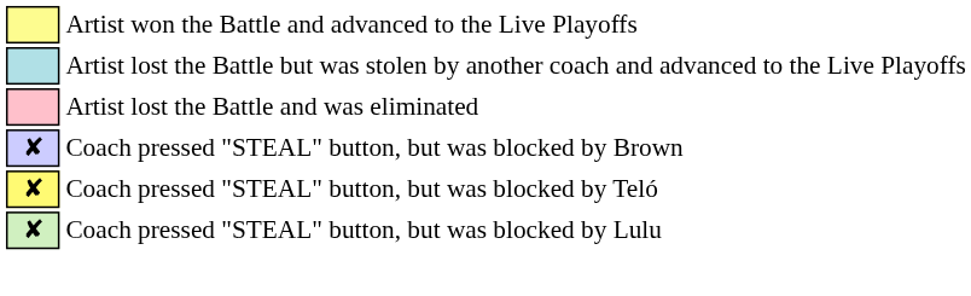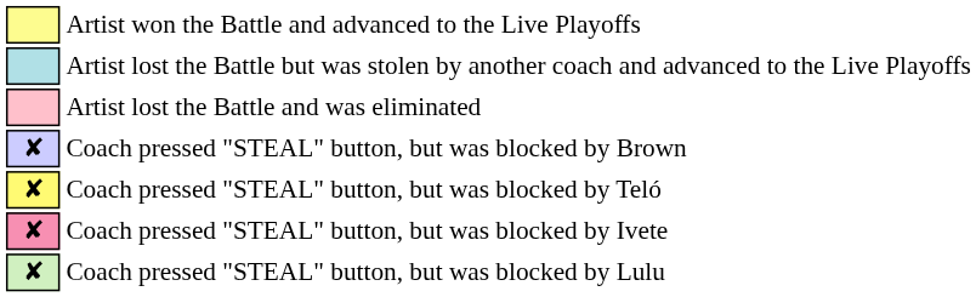+ row: ✘ | Coach pressed "STEAL" button, but was blocked by Ivete
